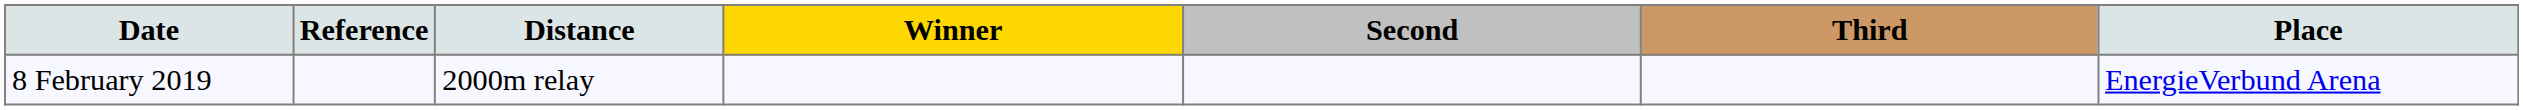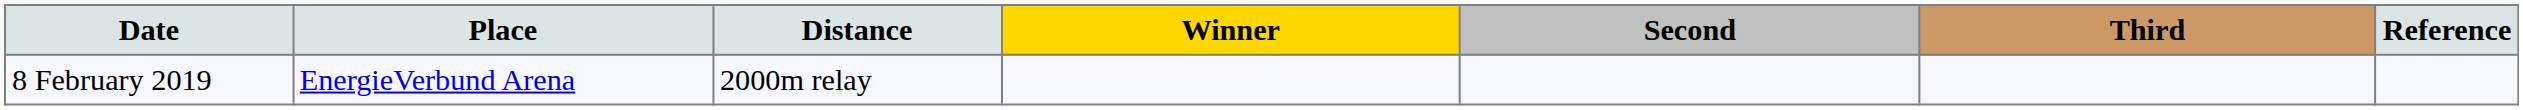columns swapped: Place <-> Reference
